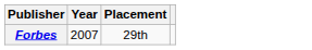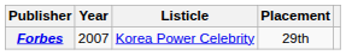+ column: Listicle | Korea Power Celebrity
